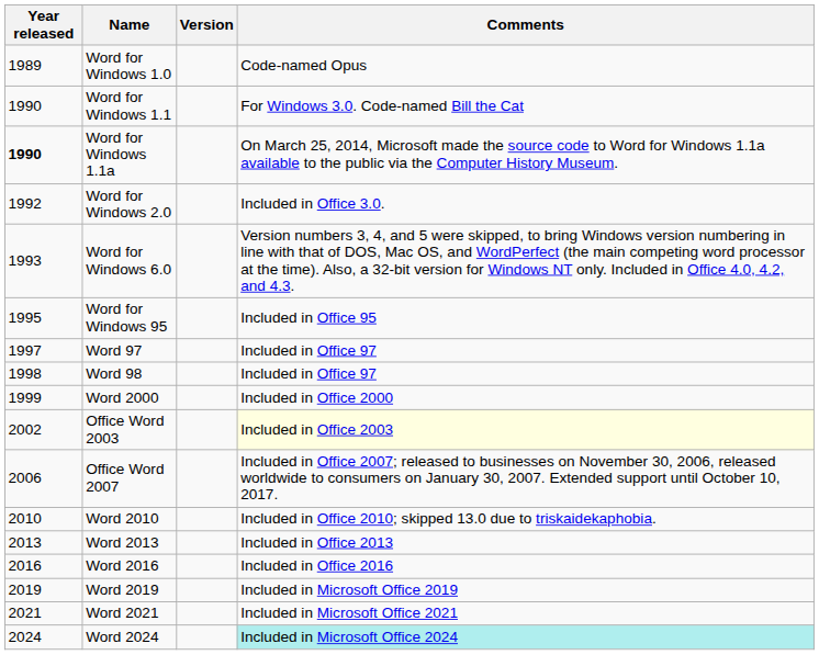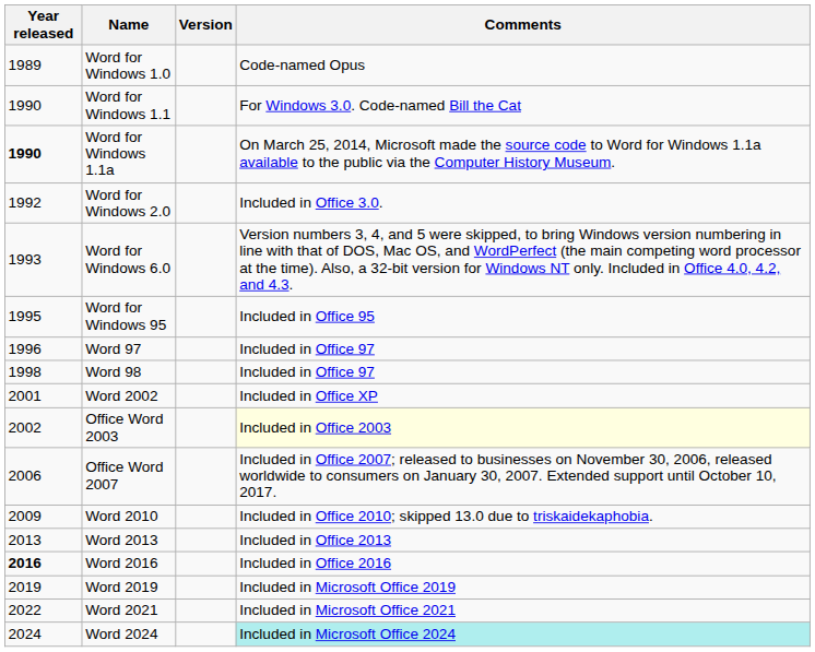Word 97 | Year released: 1997 -> 1996
- row: 1999 | Word 2000 | Included in Office 2000
+ row: 2001 | Word 2002 | Included in Office XP
Word 2010 | Year released: 2010 -> 2009
Word 2016 | Year released: normal -> bold
Word 2021 | Year released: 2021 -> 2022
